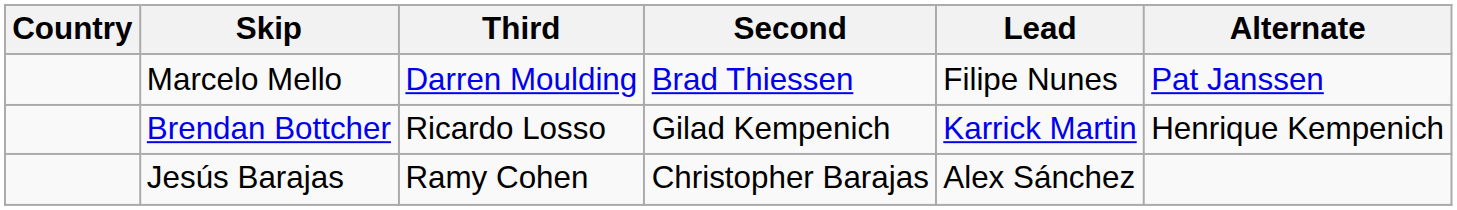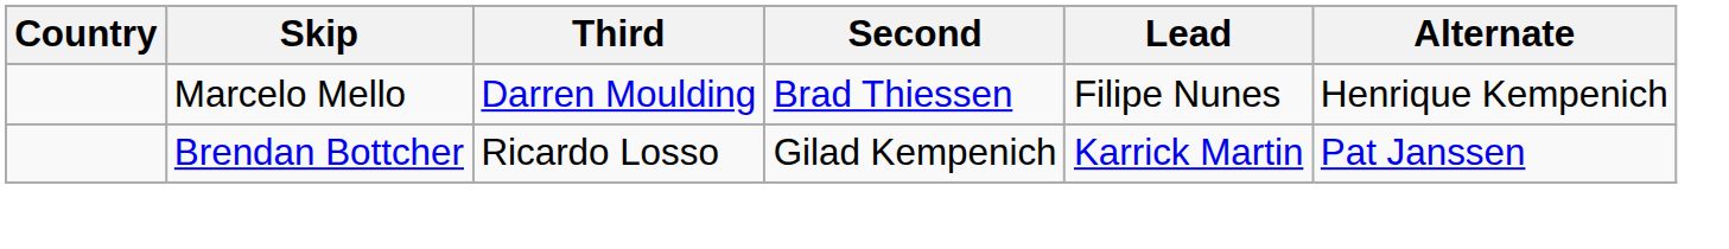Marcelo Mello | Alternate: Pat Janssen -> Henrique Kempenich
Brendan Bottcher | Alternate: Henrique Kempenich -> Pat Janssen
- row: Jesús Barajas | Ramy Cohen | Christopher Barajas | Alex Sánchez
